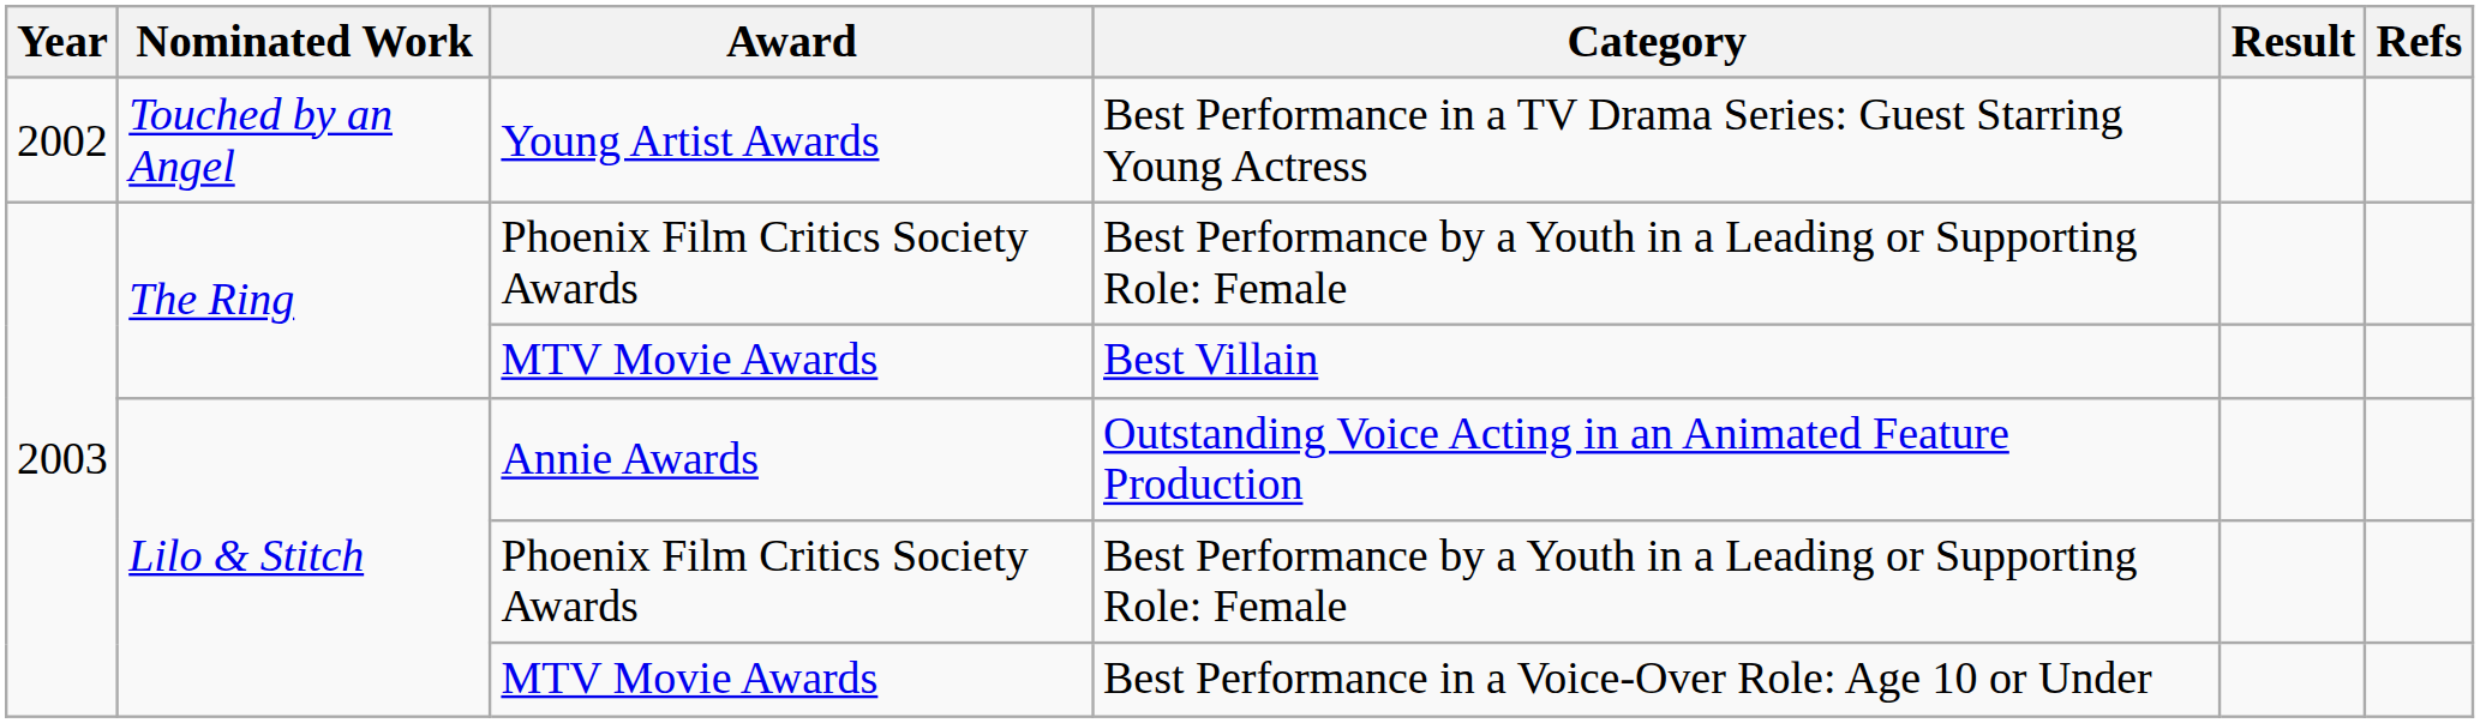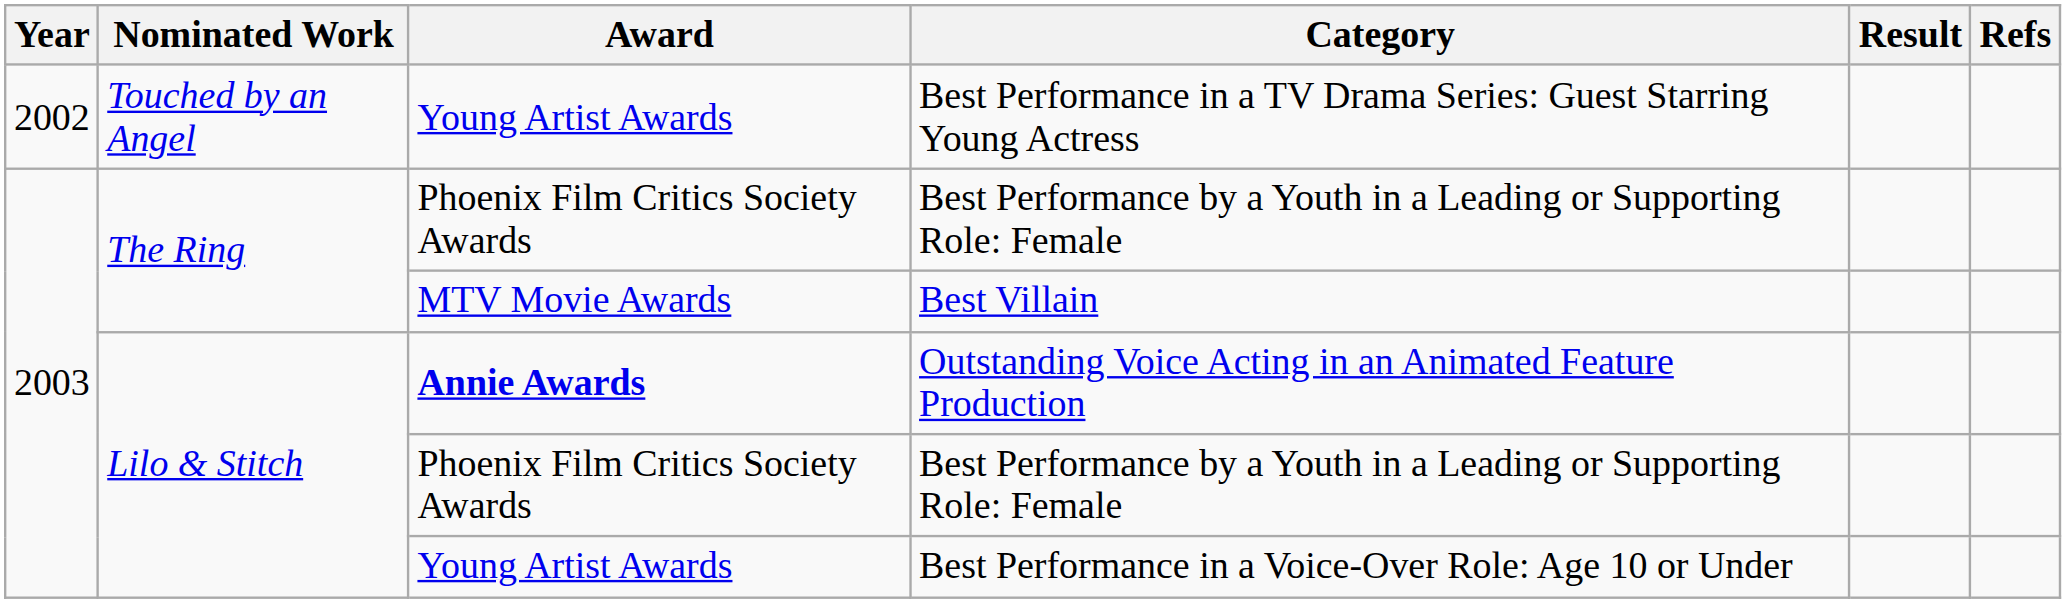Outstanding Voice Acting in an Animated Feature Production | Award: normal -> bold
Best Performance in a Voice-Over Role: Age 10 or Under | Award: MTV Movie Awards -> Young Artist Awards
